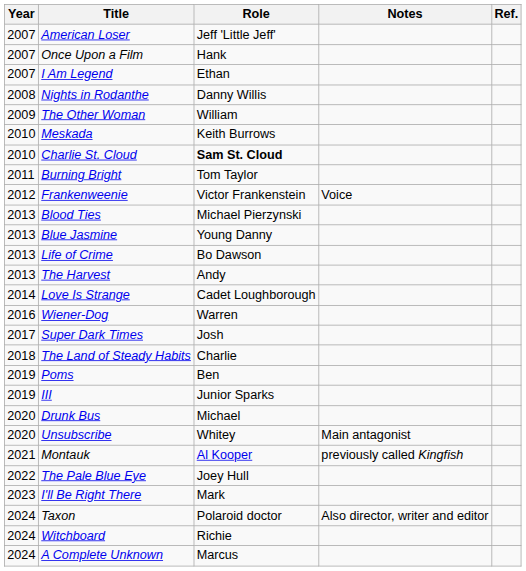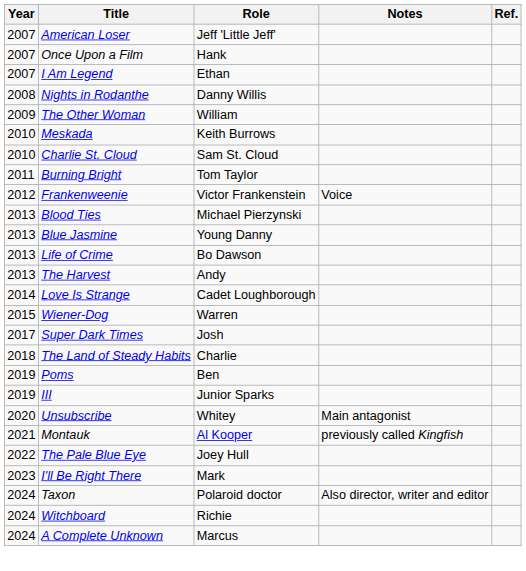Charlie St. Cloud | Role: bold -> normal
Wiener-Dog | Year: 2016 -> 2015
- row: 2020 | Drunk Bus | Michael
